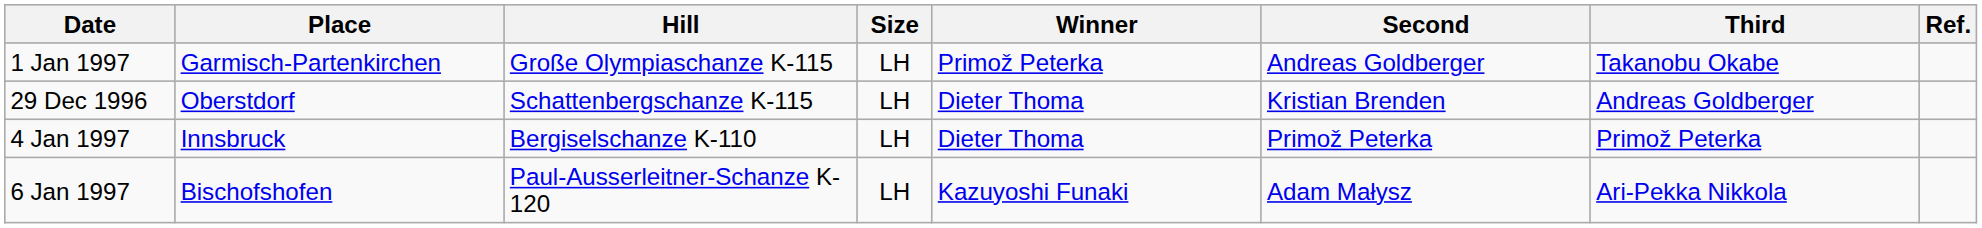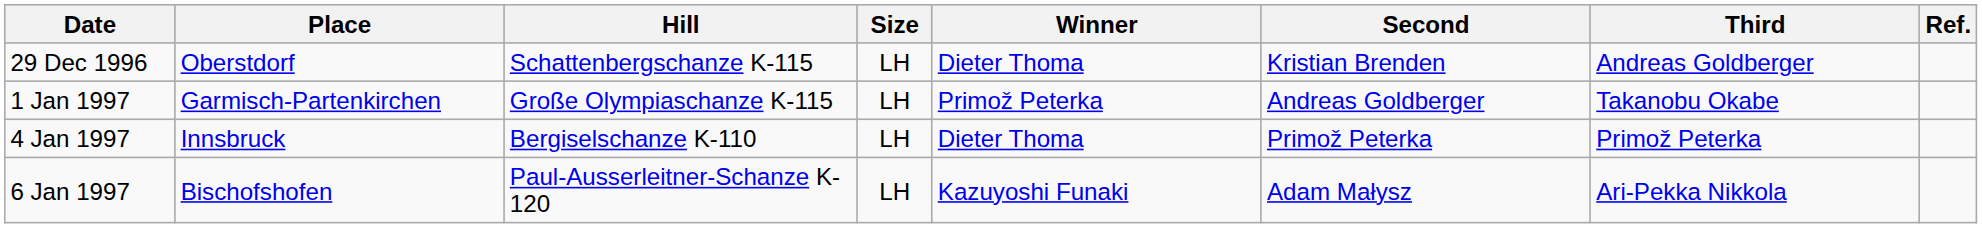rows swapped: 29 Dec 1996 <-> 1 Jan 1997
